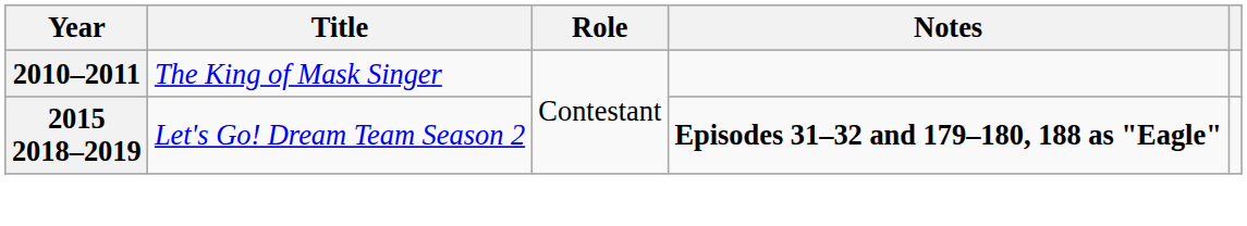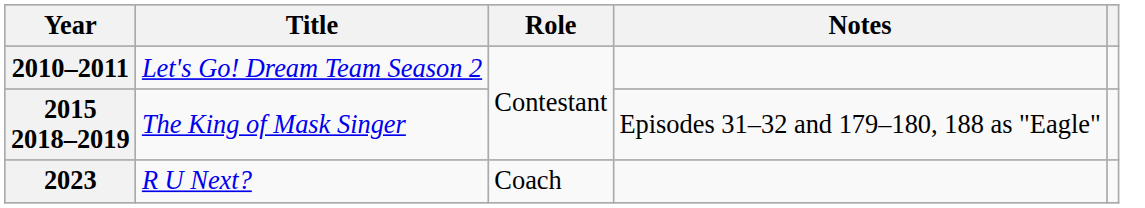2010–2011 | Title: The King of Mask Singer -> Let's Go! Dream Team Season 2
2015 2018–2019 | Title: Let's Go! Dream Team Season 2 -> The King of Mask Singer
2015 2018–2019 | Notes: bold -> normal
+ row: 2023 | R U Next? | Coach
